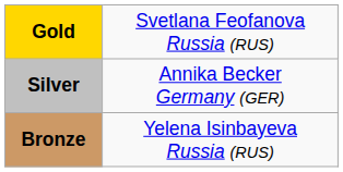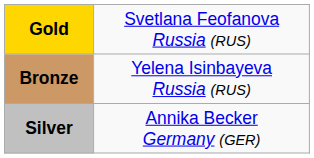rows swapped: Silver <-> Bronze
